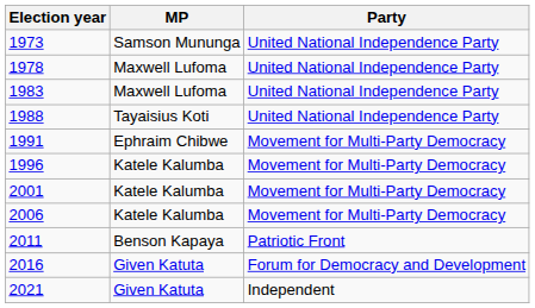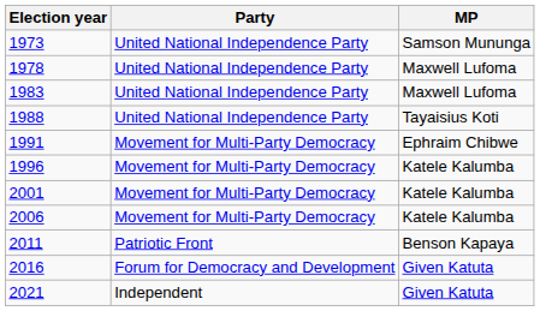columns swapped: MP <-> Party
